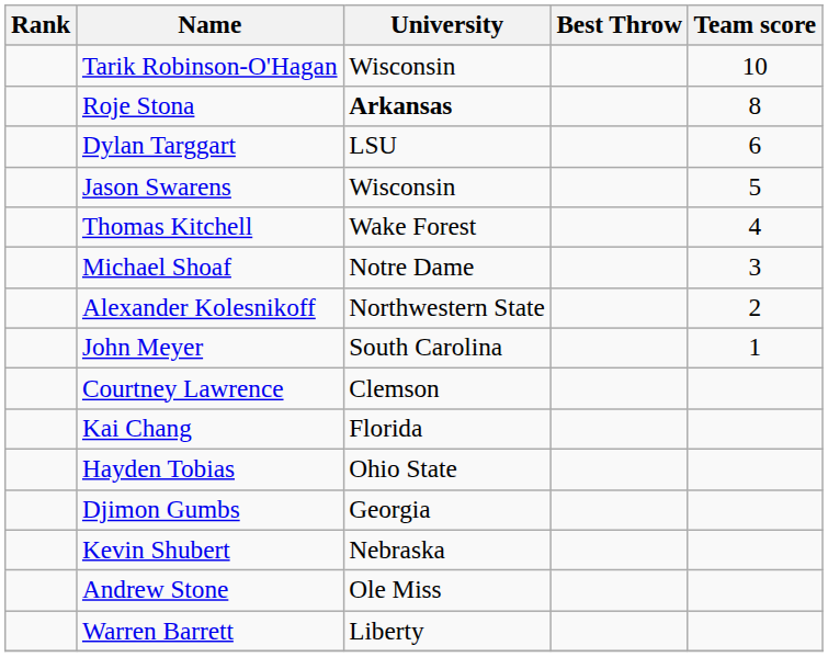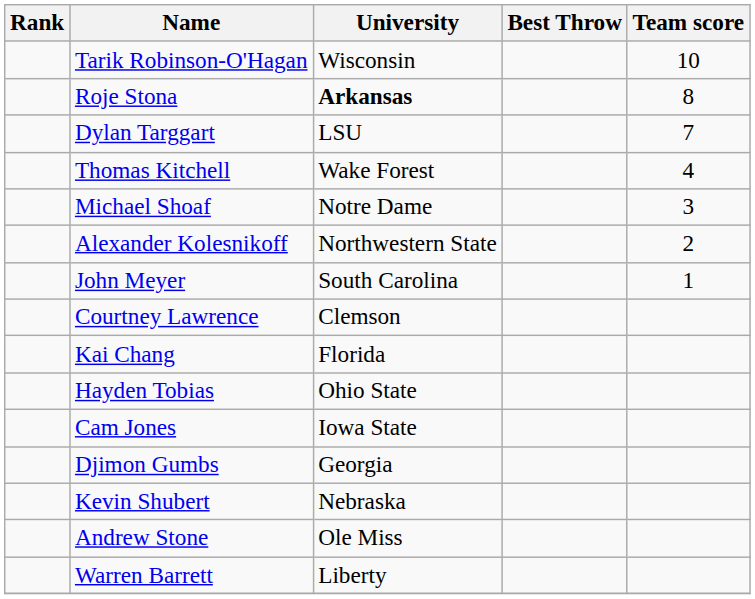Dylan Targgart | Team score: 6 -> 7
- row: Jason Swarens | Wisconsin | 5
+ row: Cam Jones | Iowa State
